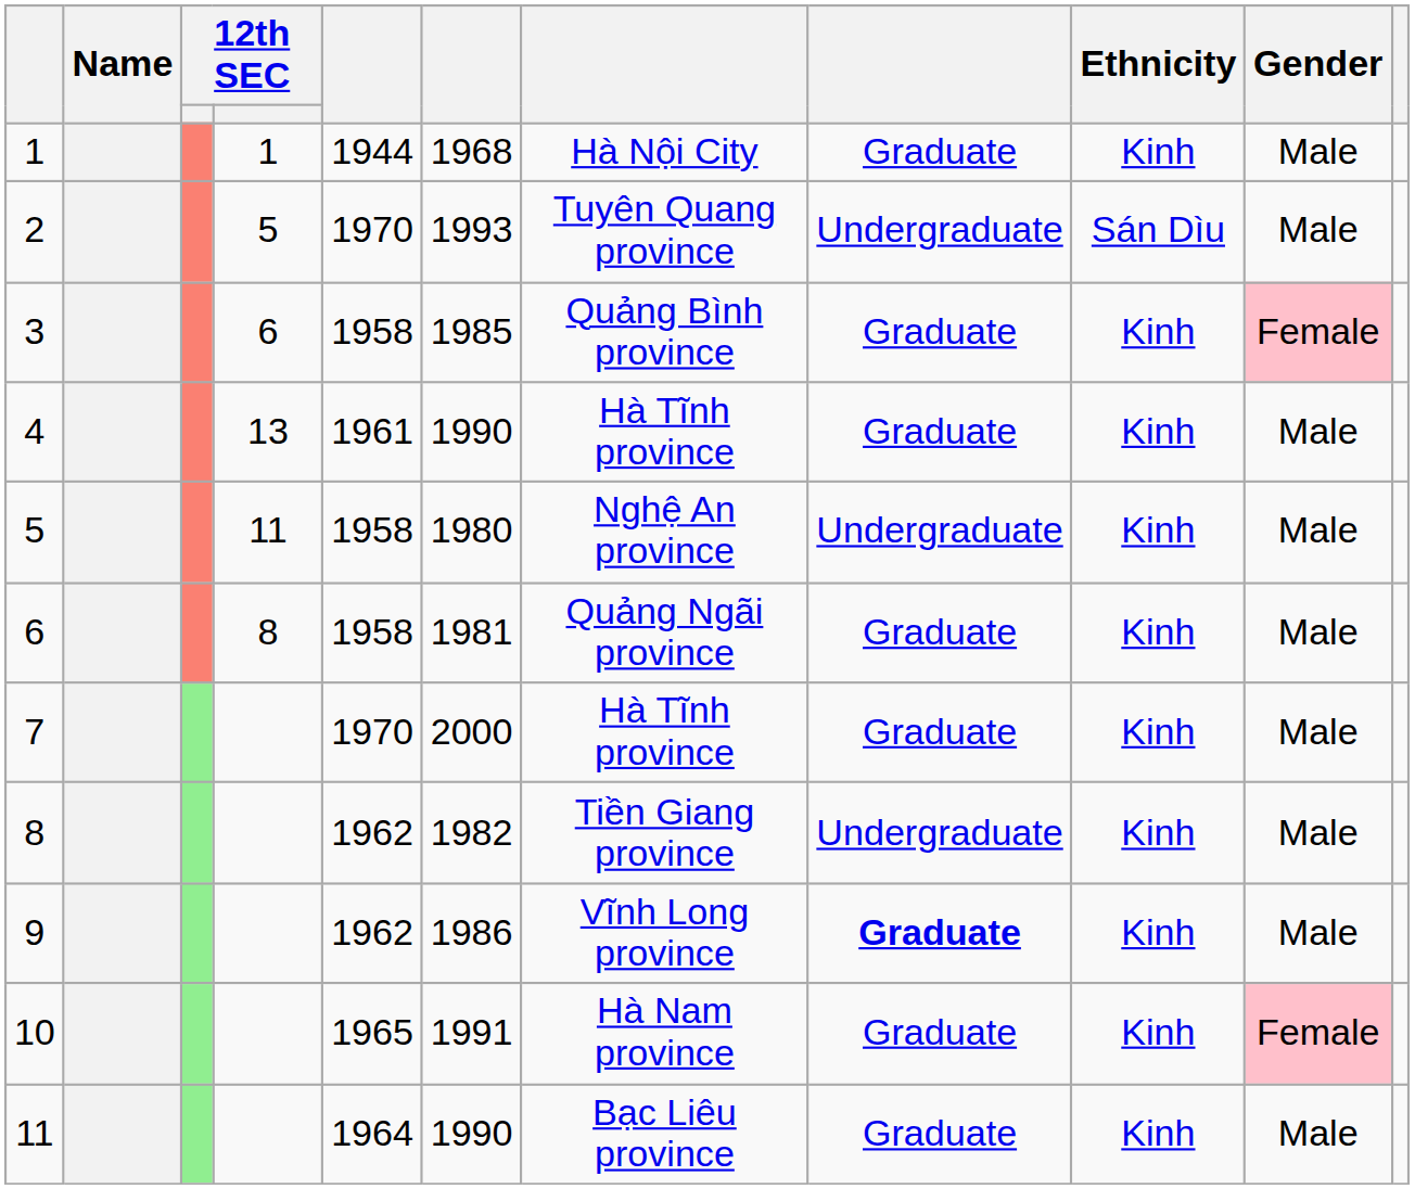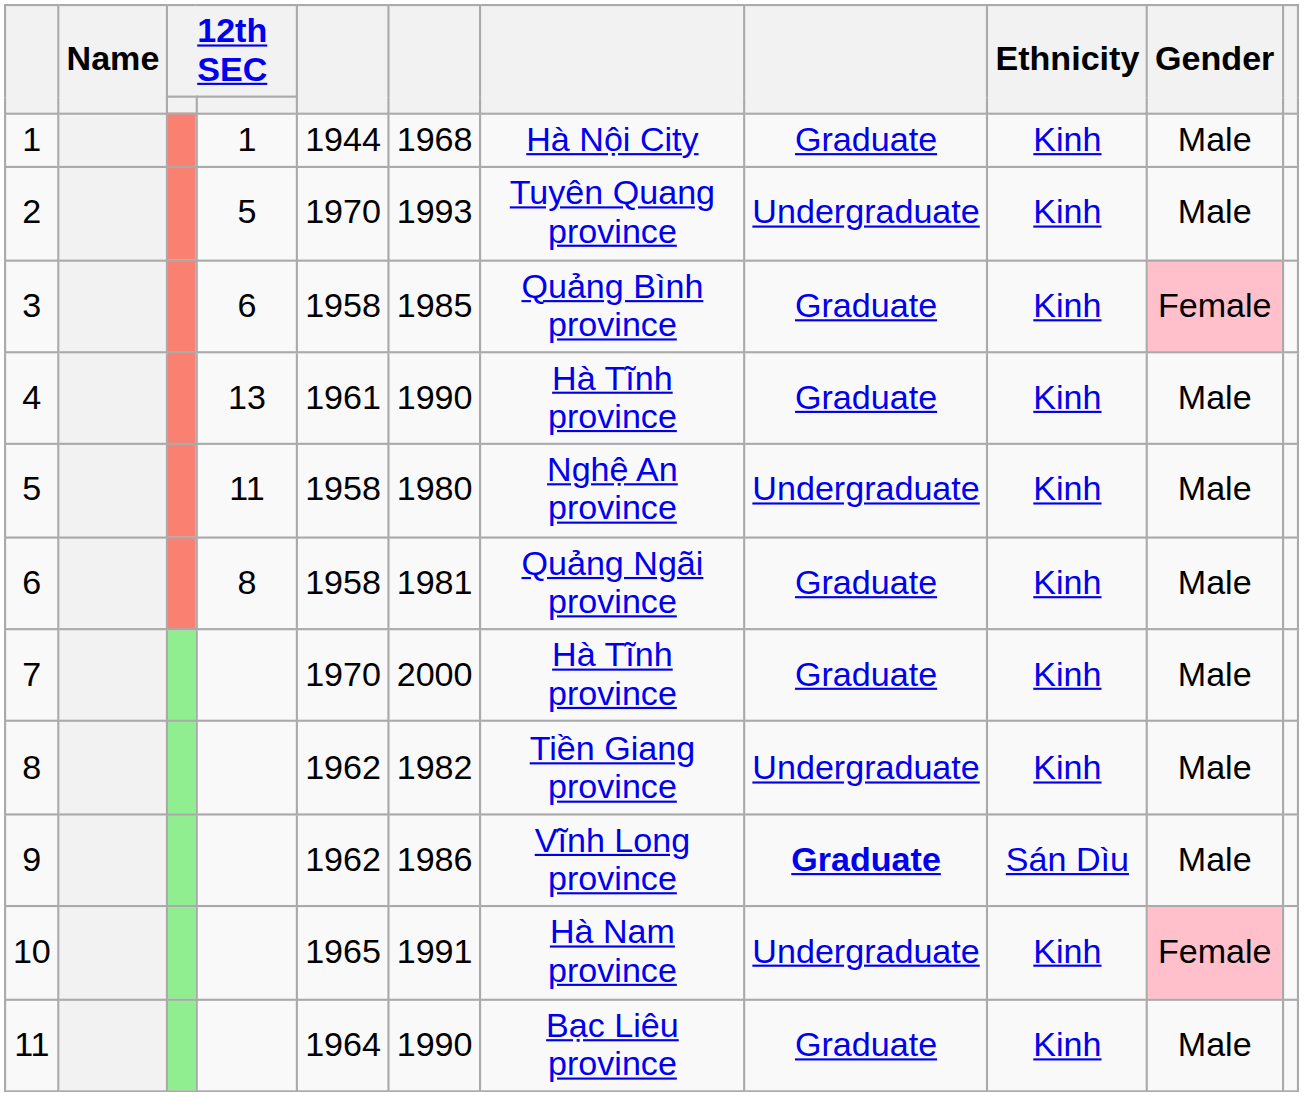2 | Ethnicity: Sán Dìu -> Kinh
9 | Ethnicity: Kinh -> Sán Dìu
10 | column 8: Graduate -> Undergraduate
